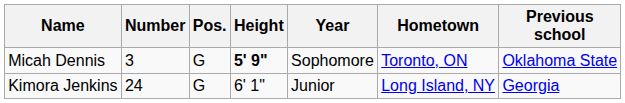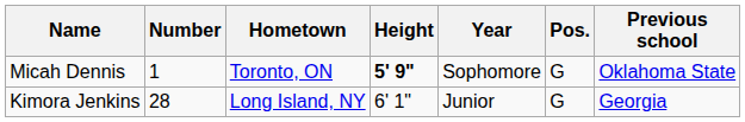columns swapped: Pos. <-> Hometown
Micah Dennis | Number: 3 -> 1
Kimora Jenkins | Number: 24 -> 28
